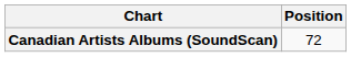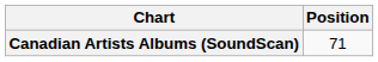Canadian Artists Albums (SoundScan) | Position: 72 -> 71
